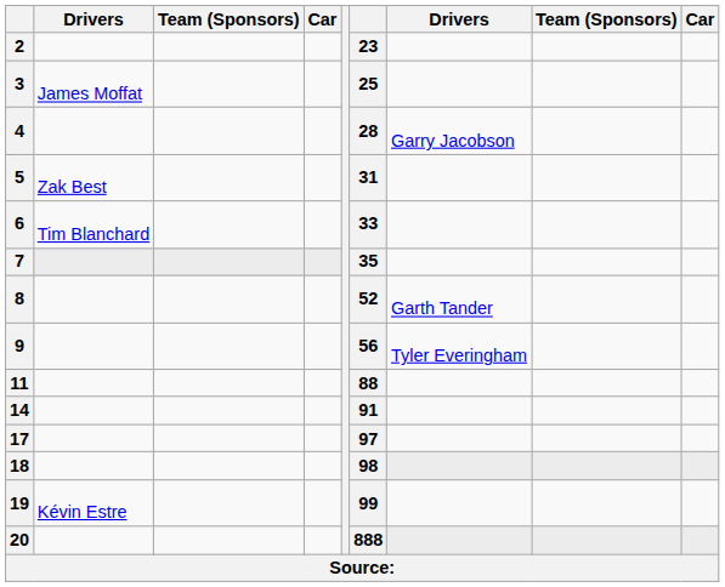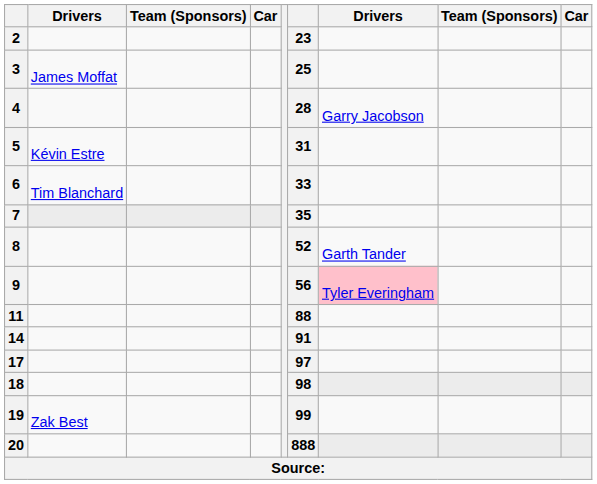5 | column 2: Zak Best -> Kévin Estre
9 | column 7: no background -> pink background
19 | column 2: Kévin Estre -> Zak Best
